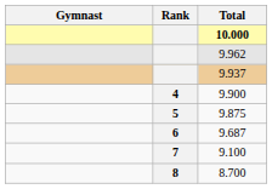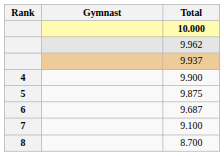columns swapped: Rank <-> Gymnast
